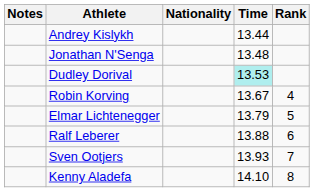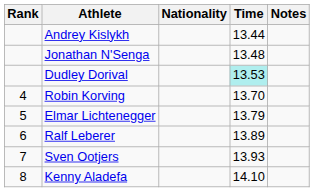columns swapped: Rank <-> Notes
Robin Korving | Time: 13.67 -> 13.70
Ralf Leberer | Time: 13.88 -> 13.89
